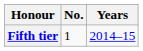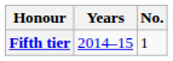columns swapped: No. <-> Years
